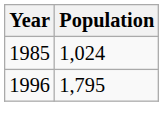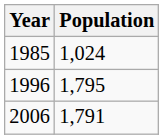+ row: 2006 | 1,791
